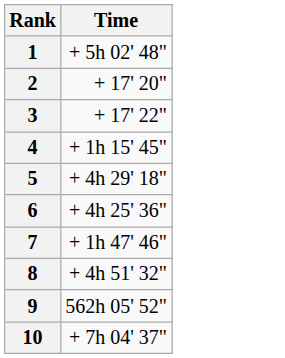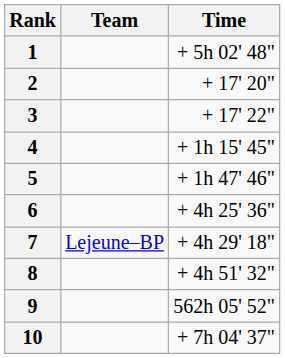+ column: Team | Lejeune–BP
5 | Time: + 4h 29' 18" -> + 1h 47' 46"
7 | Time: + 1h 47' 46" -> + 4h 29' 18"
